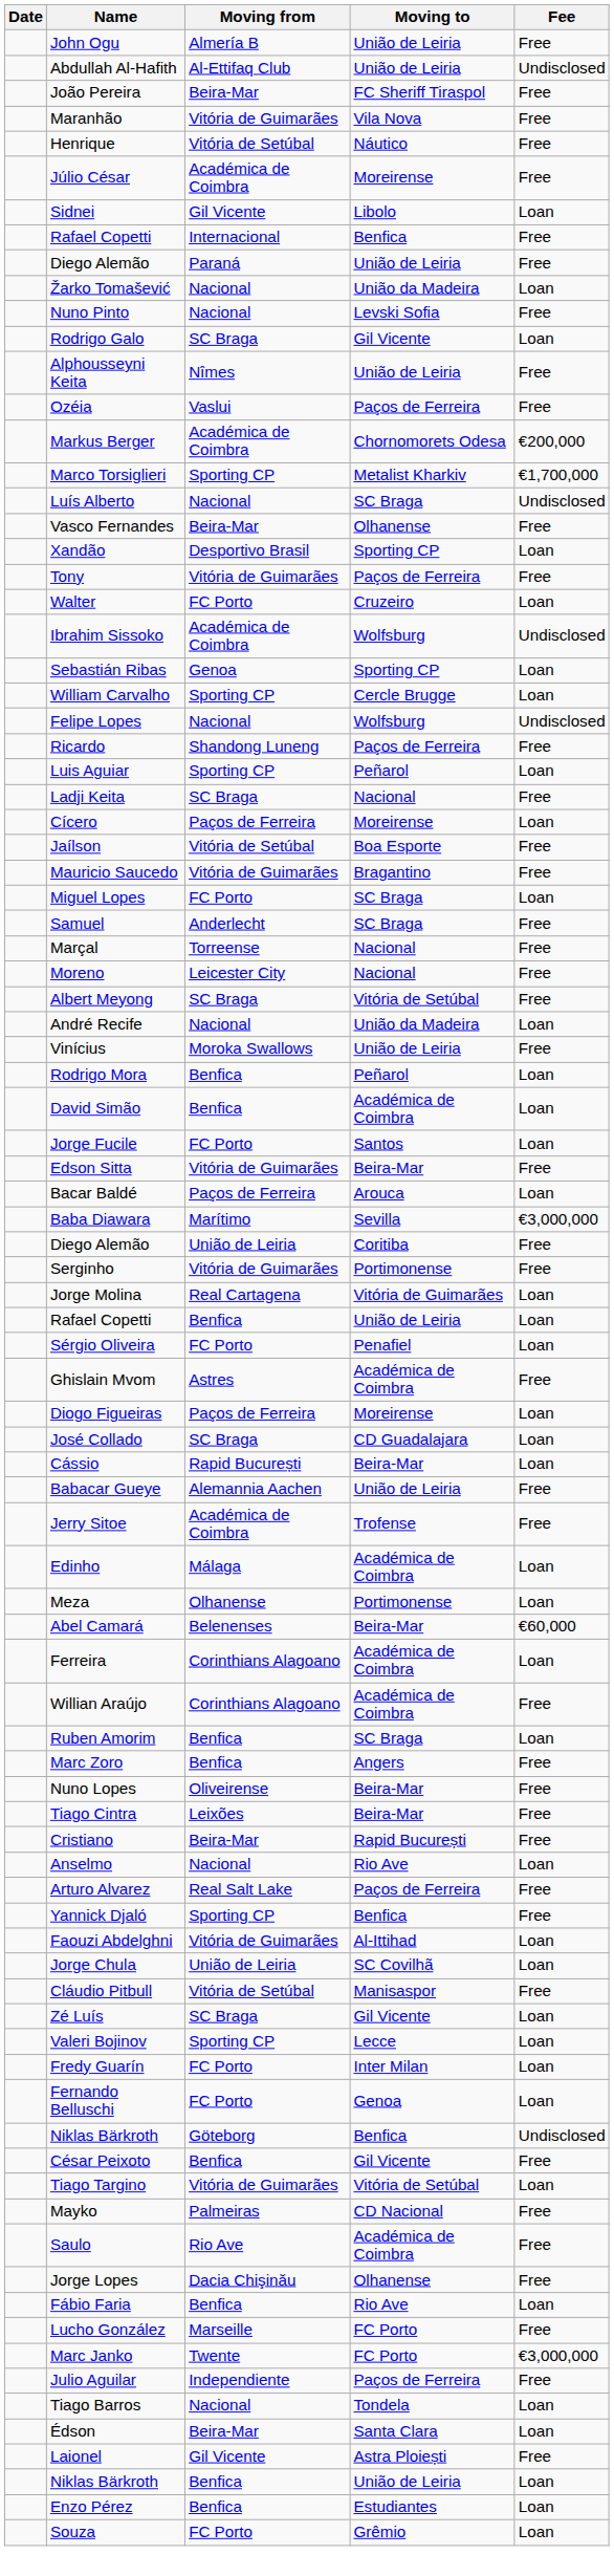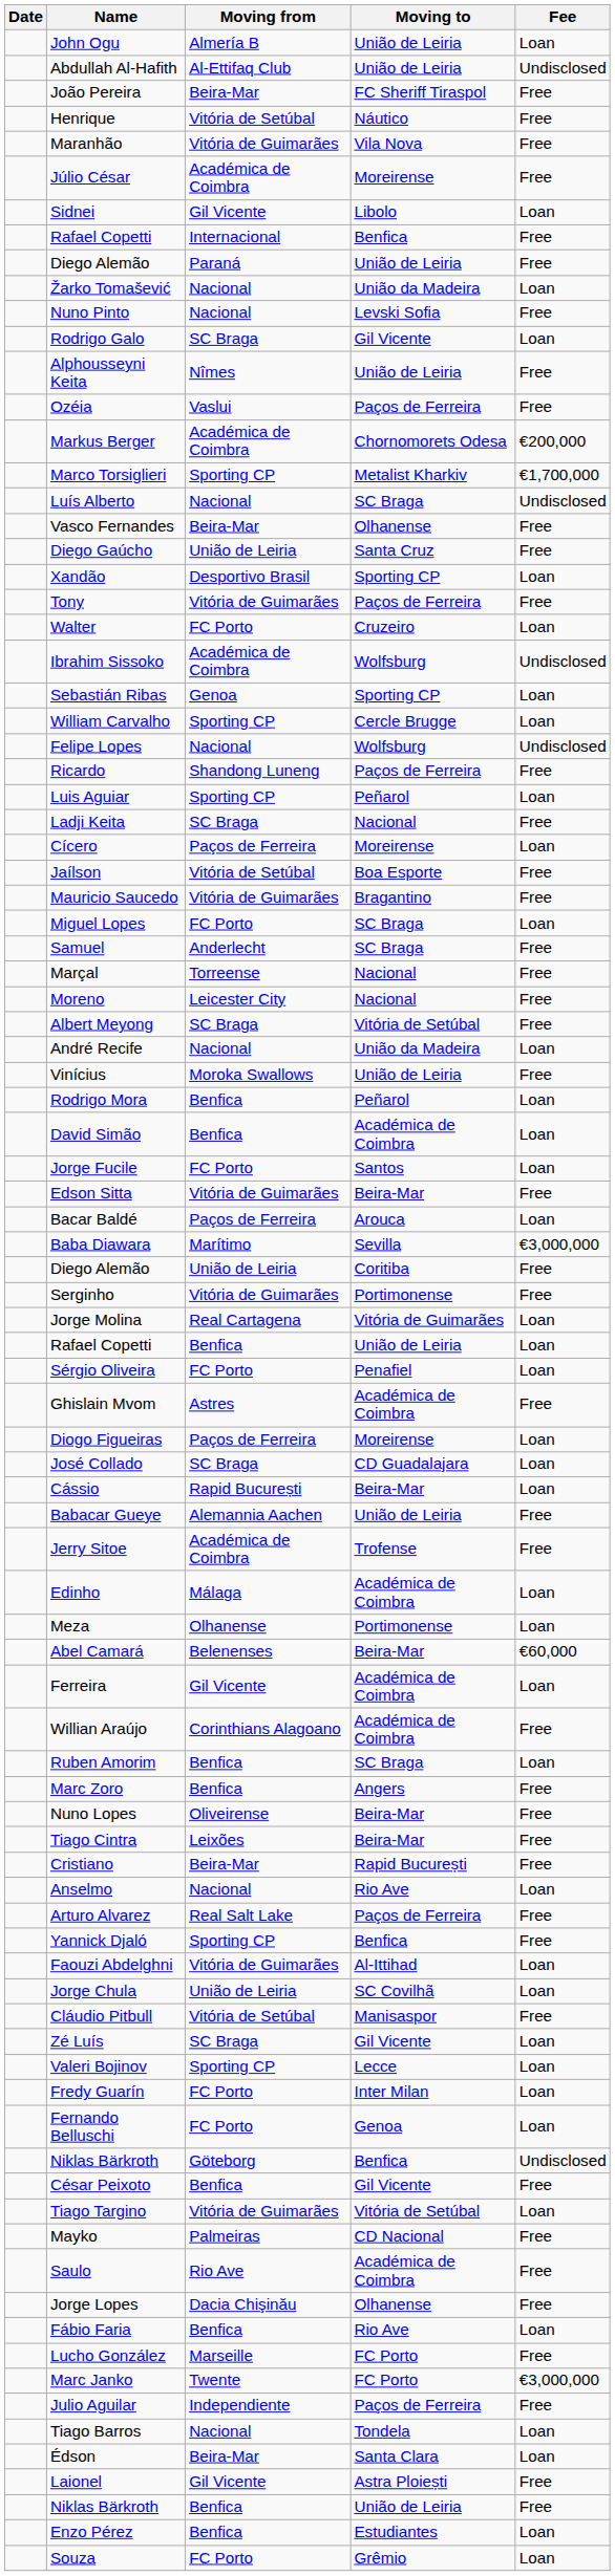John Ogu | Fee: Free -> Loan
rows swapped: Henrique <-> Maranhão
+ row: Diego Gaúcho | União de Leiria | Santa Cruz | Free
Ferreira | Moving from: Corinthians Alagoano -> Gil Vicente
Niklas Bärkroth / União de Leiria | Fee: Loan -> Free
